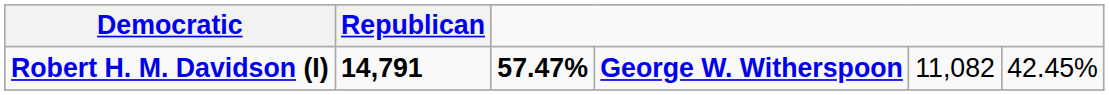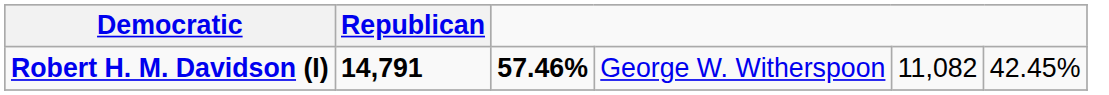Robert H. M. Davidson (I) | column 3: 57.47% -> 57.46%
Robert H. M. Davidson (I) | column 4: bold -> normal
